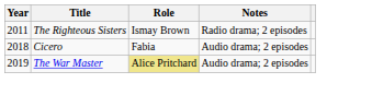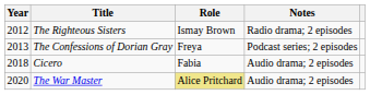The Righteous Sisters | Year: 2011 -> 2012
+ row: 2013 | The Confessions of Dorian Gray | Freya | Podcast series; 2 episodes
The War Master | Year: 2019 -> 2020
